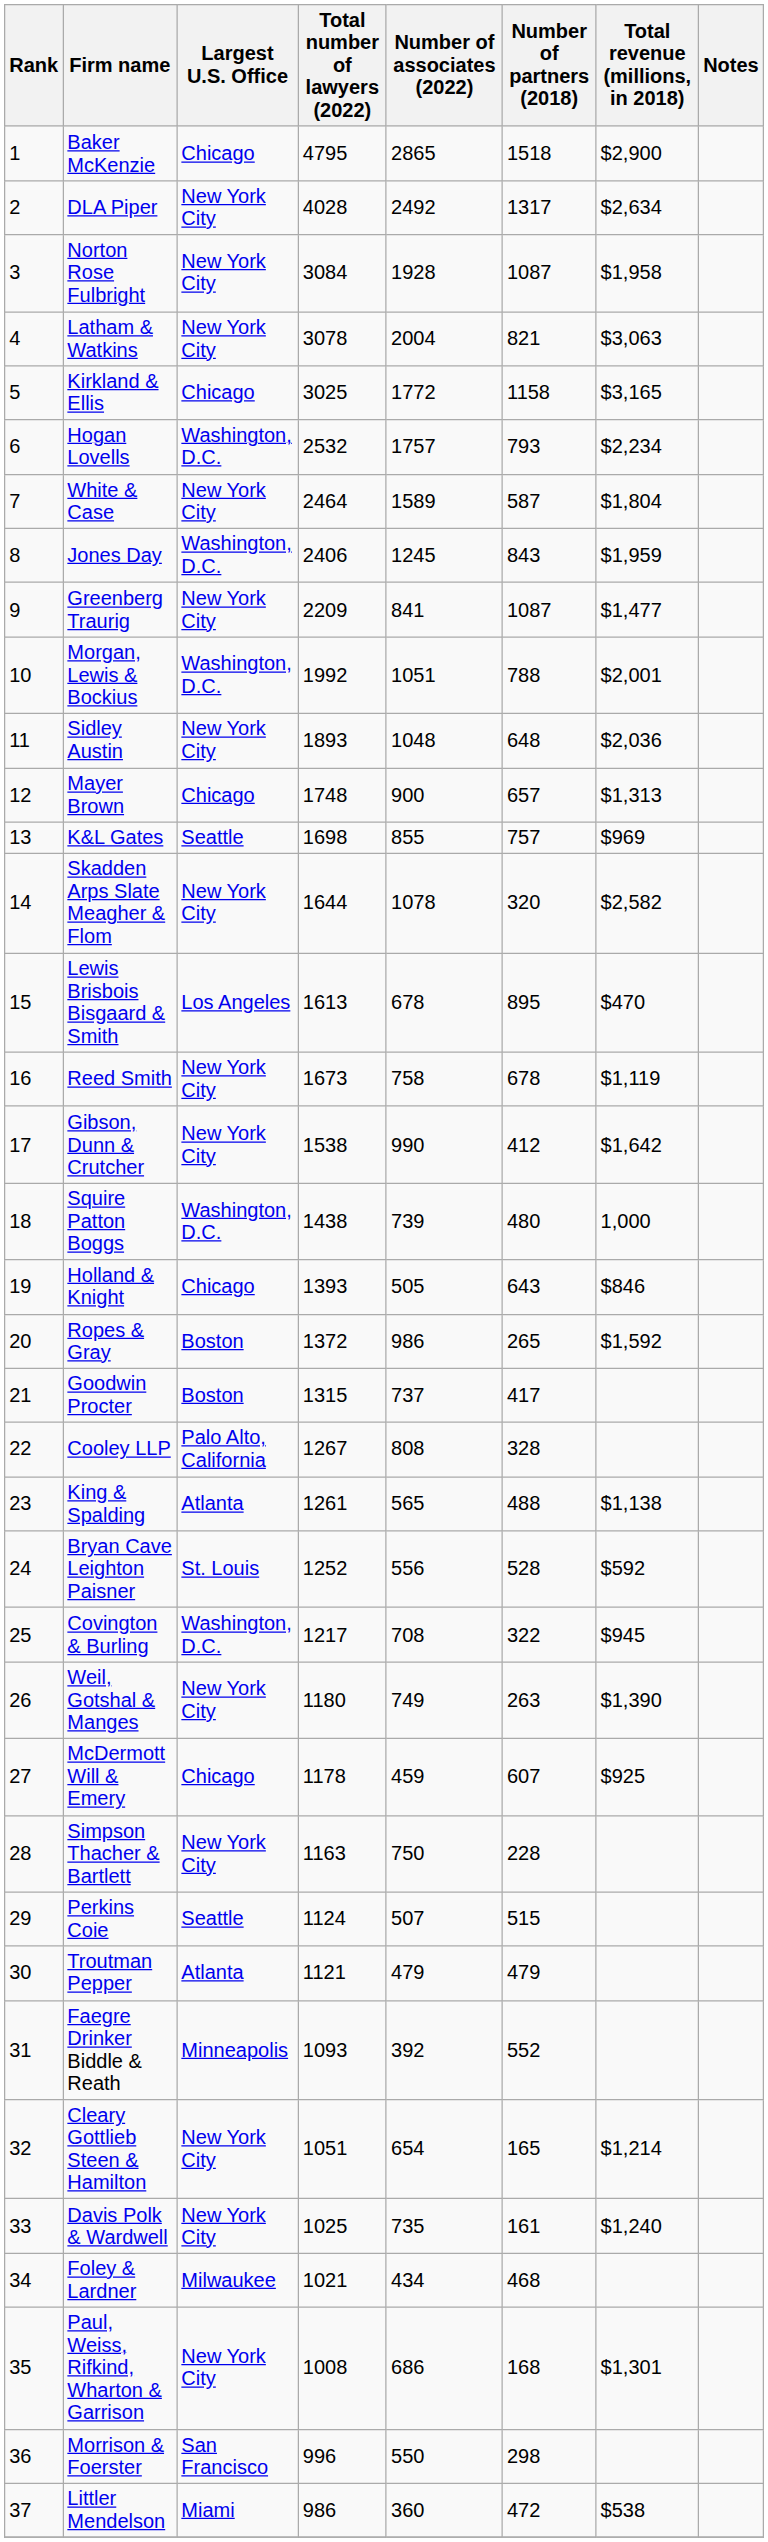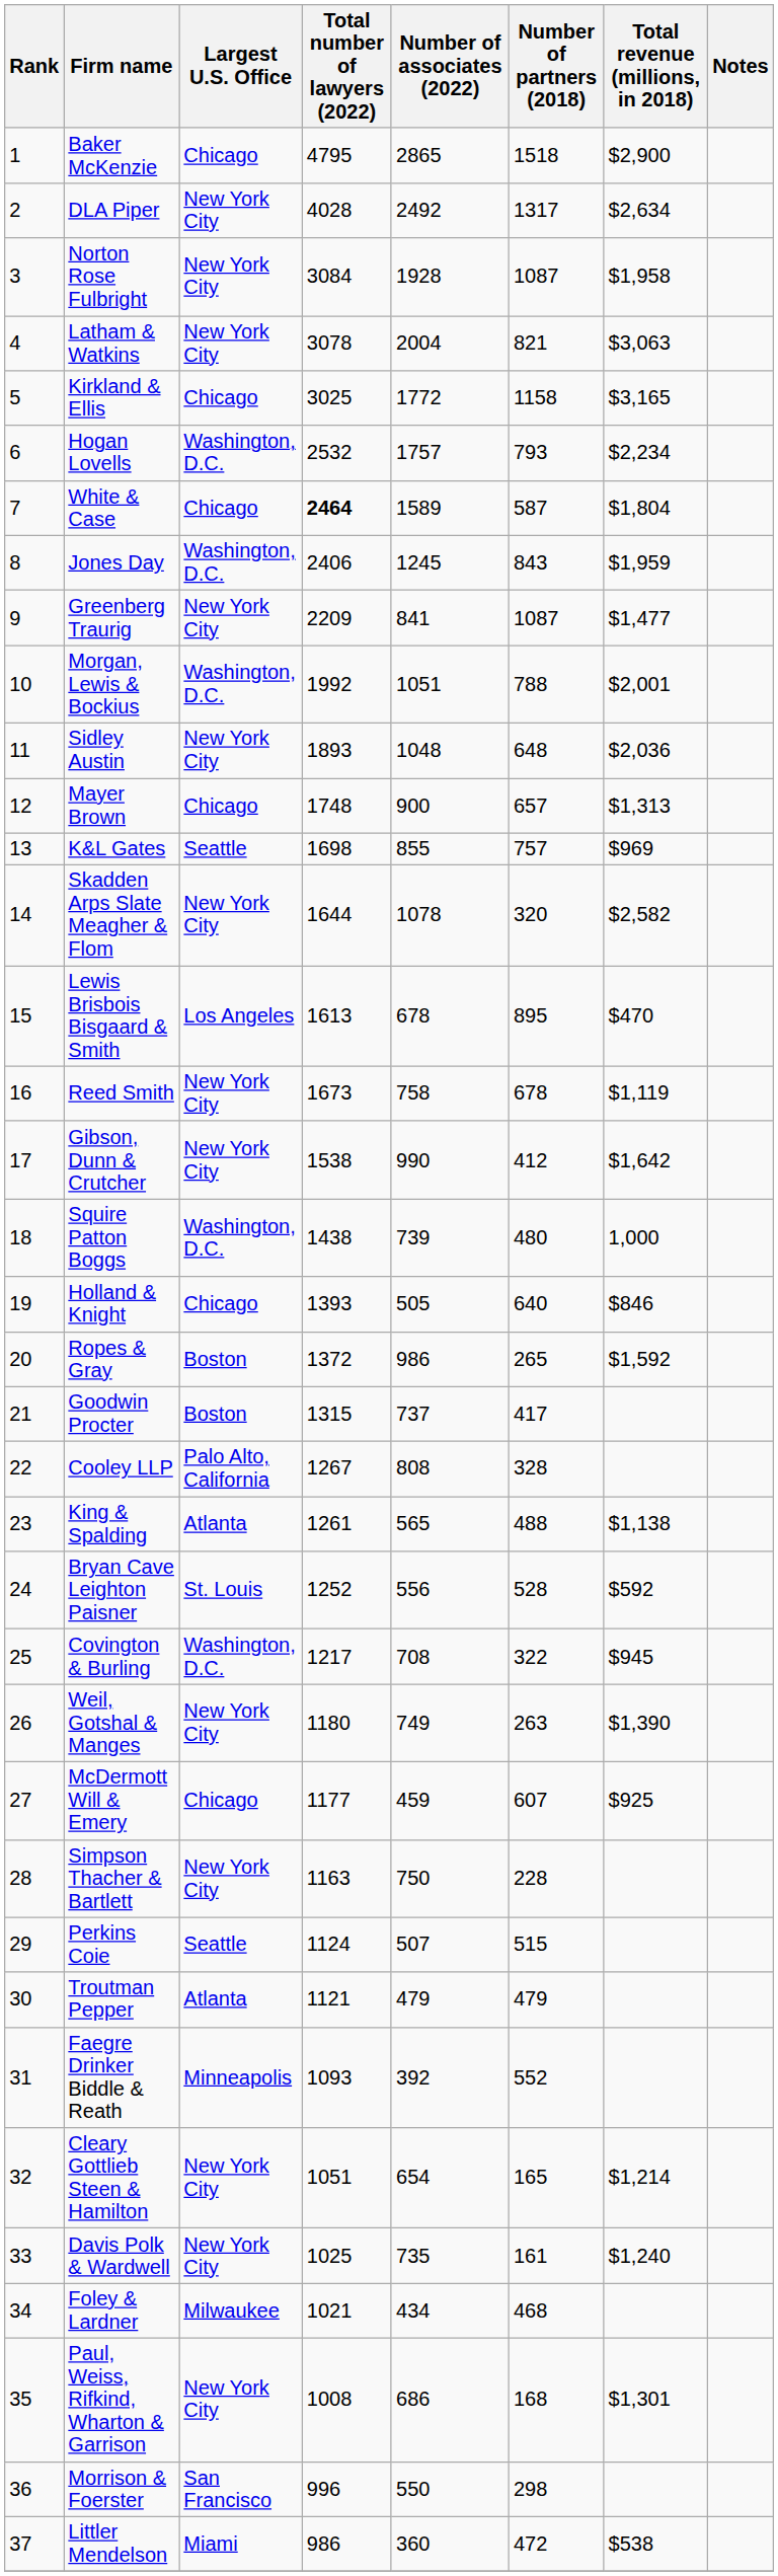White & Case | Largest U.S. Office: New York City -> Chicago
White & Case | Total number of lawyers (2022): normal -> bold
Holland & Knight | Number of partners (2018): 643 -> 640
McDermott Will & Emery | Total number of lawyers (2022): 1178 -> 1177
